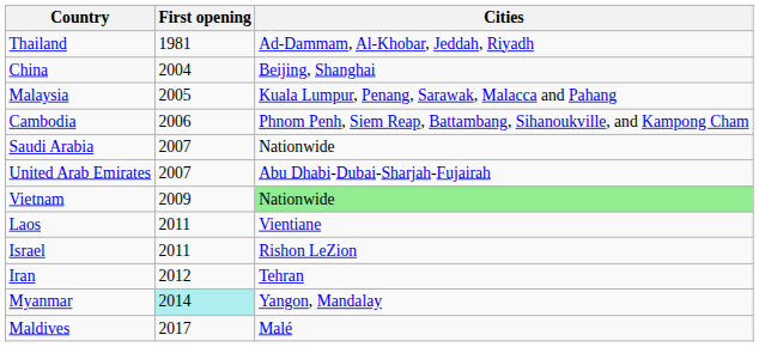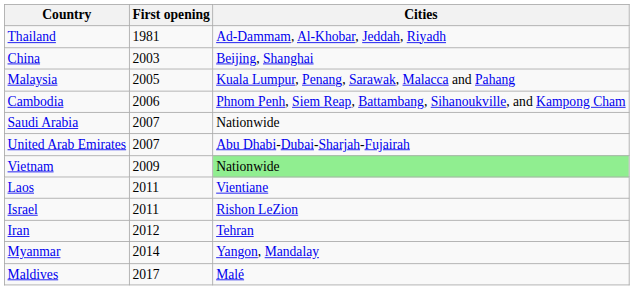China | First opening: 2004 -> 2003
Myanmar | First opening: paleturquoise background -> no background
